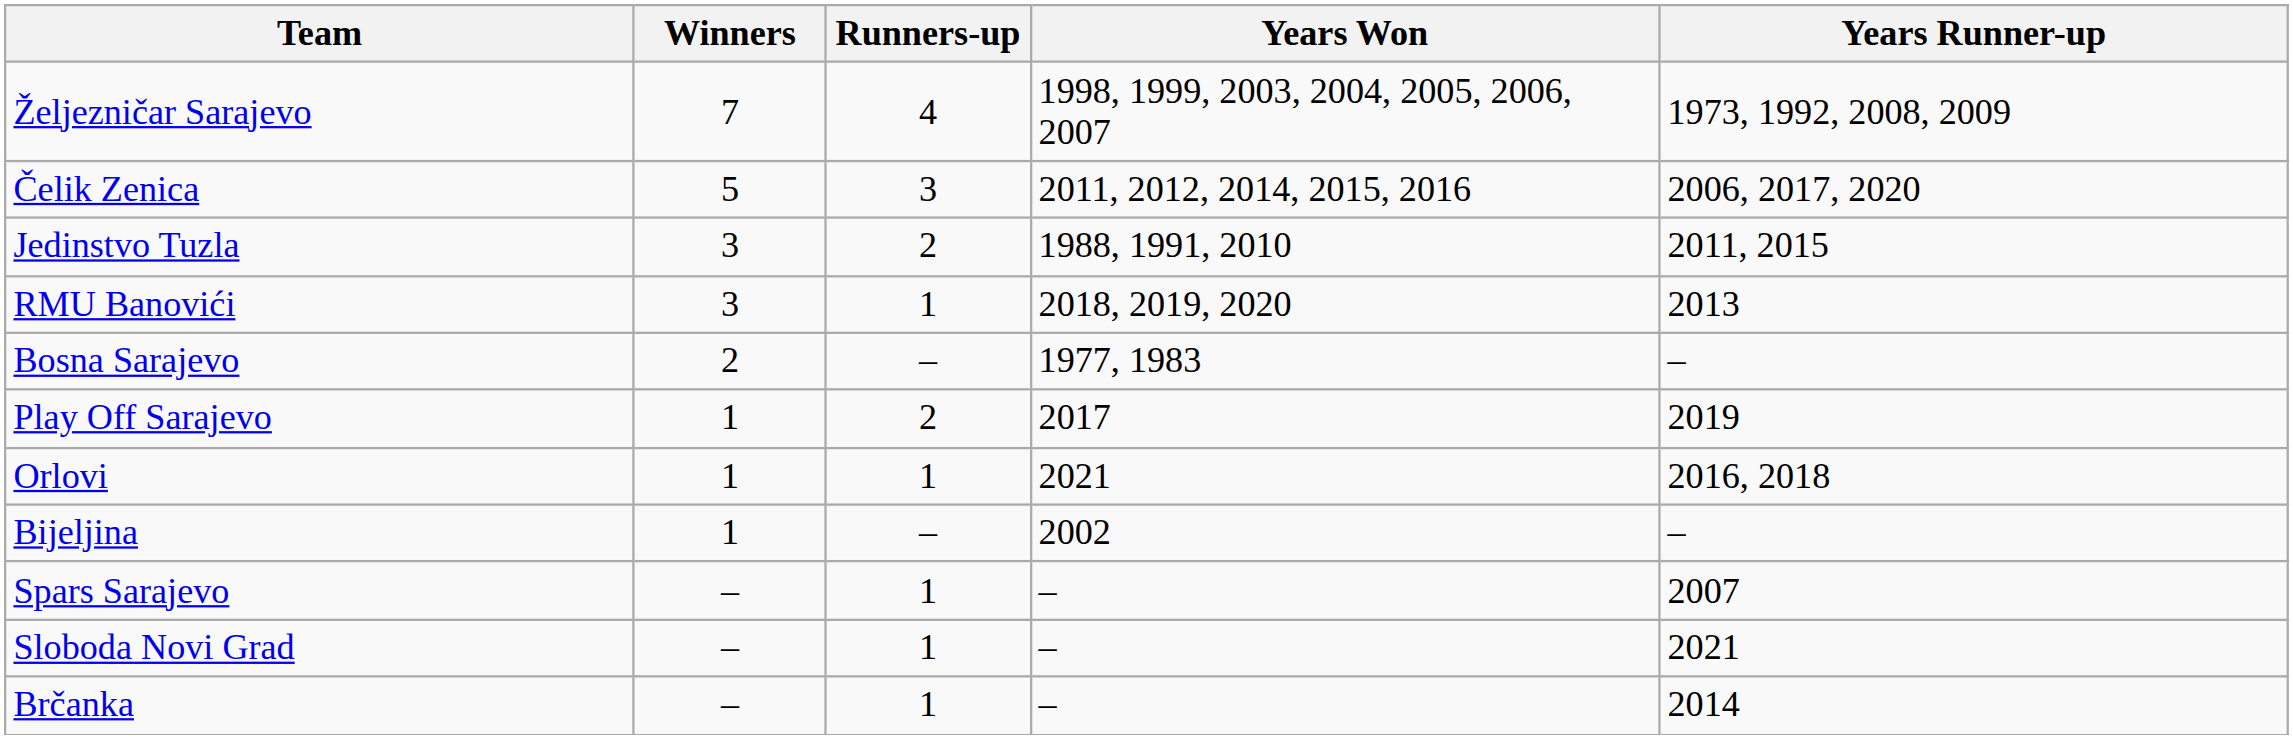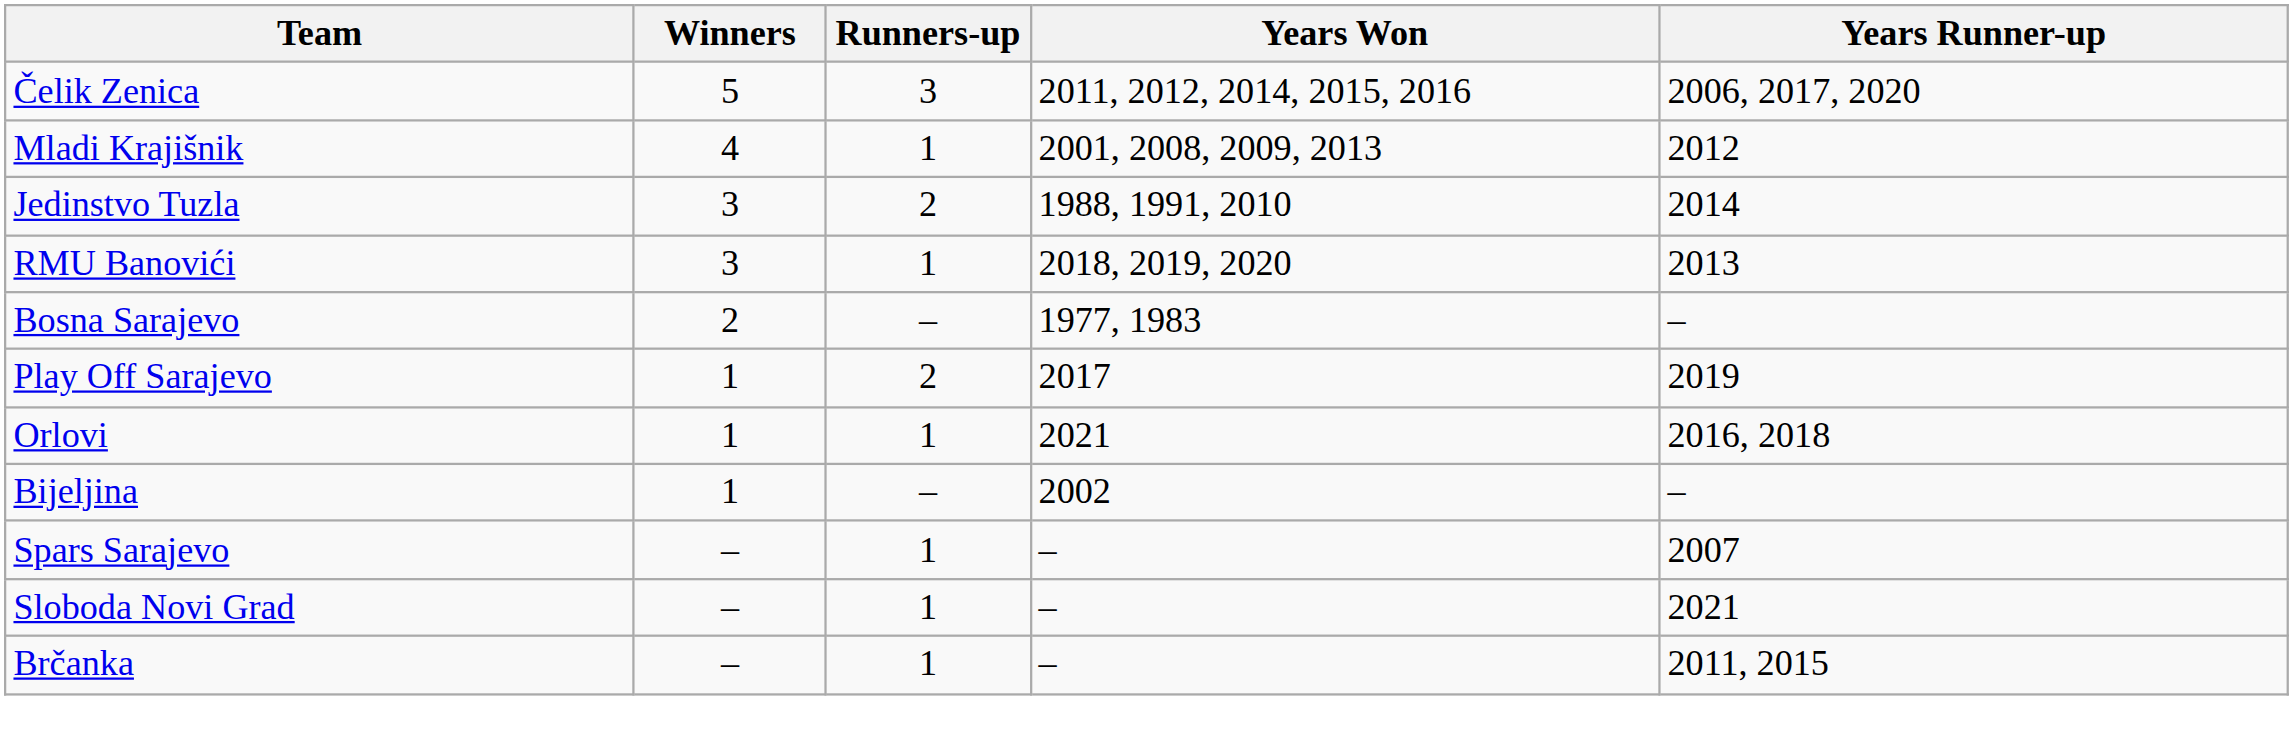- row: Željezničar Sarajevo | 7 | 4 | 1998, 1999, 2003, 2004, 2005, 2006, 2007 | 1973, 1992, 2008, 2009
+ row: Mladi Krajišnik | 4 | 1 | 2001, 2008, 2009, 2013 | 2012
Jedinstvo Tuzla | Years Runner-up: 2011, 2015 -> 2014
Brčanka | Years Runner-up: 2014 -> 2011, 2015
